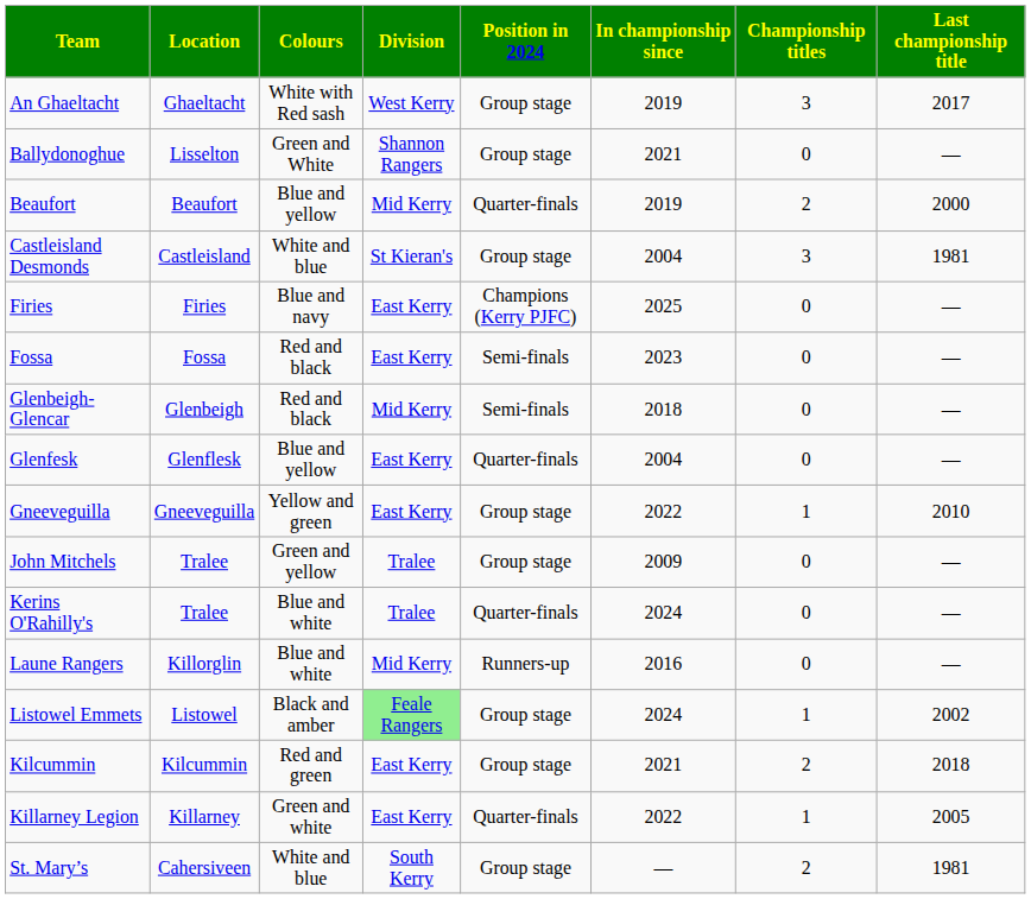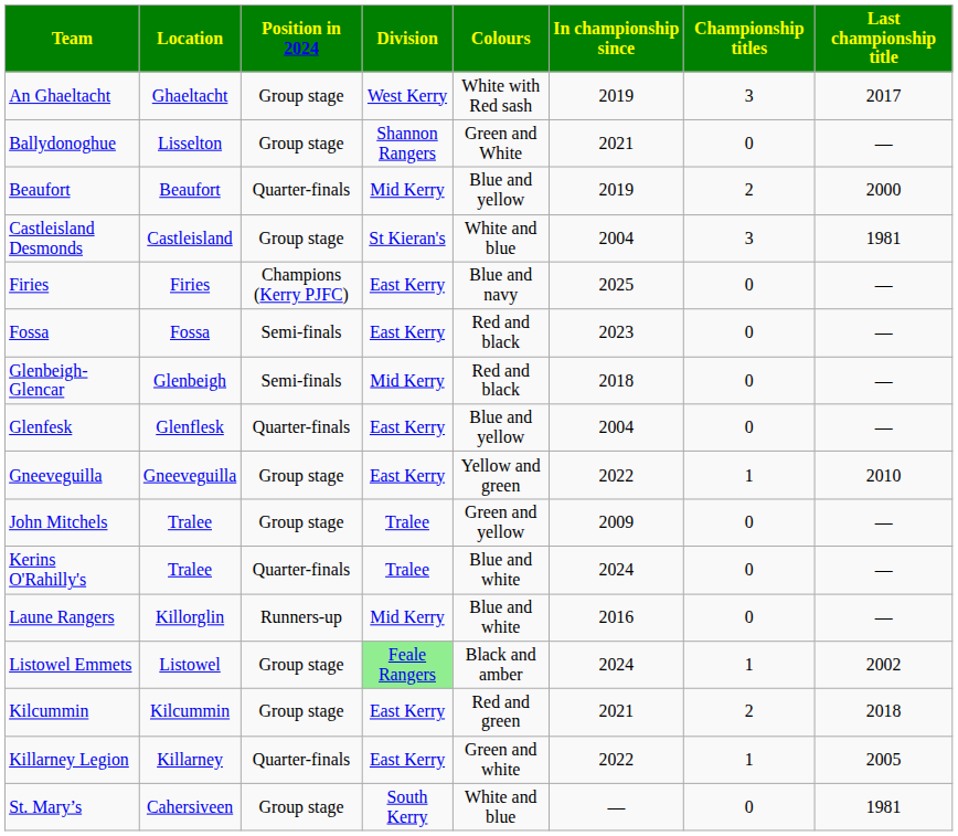columns swapped: Colours <-> Position in 2024
St. Mary’s | Championship titles: 2 -> 0
